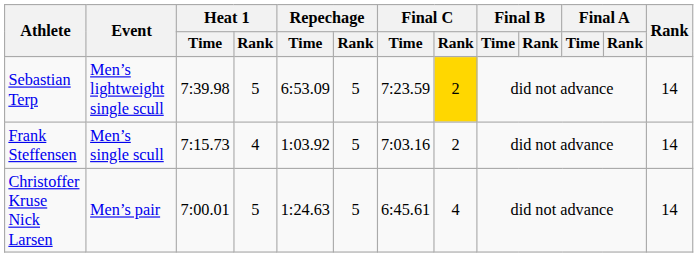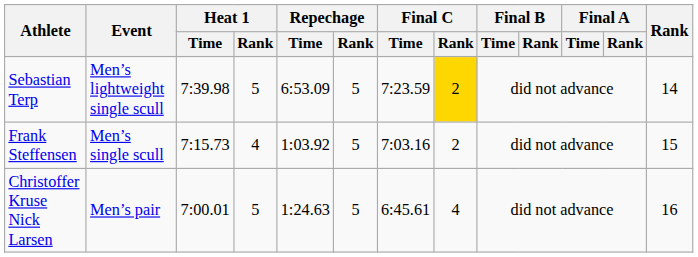Frank Steffensen | Rank: 14 -> 15
Christoffer Kruse Nick Larsen | Rank: 14 -> 16
